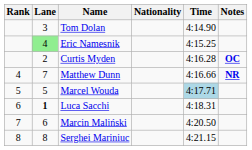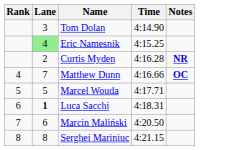- column: Nationality
Curtis Myden | Notes: OC -> NR
Matthew Dunn | Notes: NR -> OC
Marcel Wouda | Time: lightblue background -> no background
